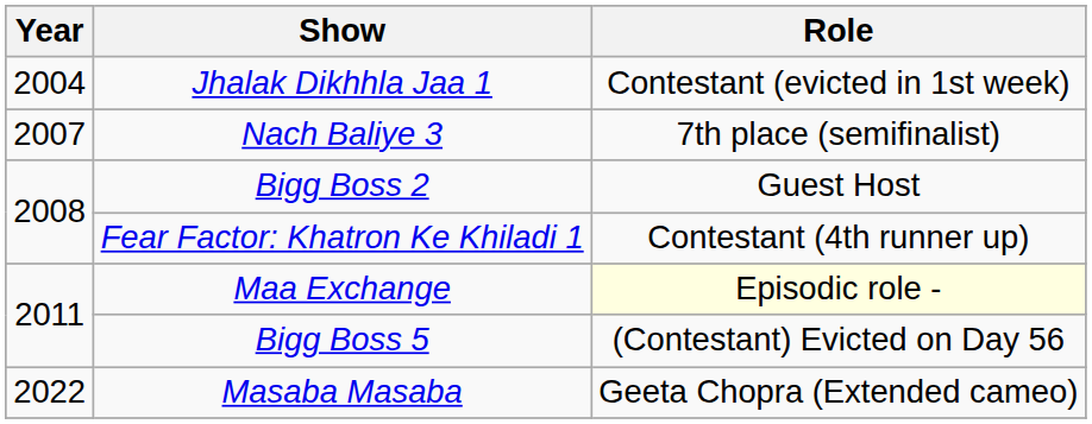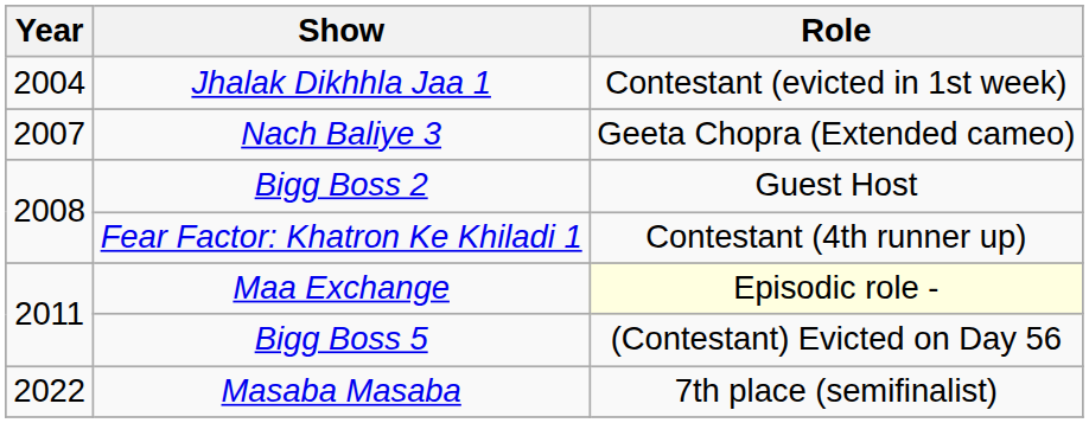Nach Baliye 3 | Role: 7th place (semifinalist) -> Geeta Chopra (Extended cameo)
Masaba Masaba | Role: Geeta Chopra (Extended cameo) -> 7th place (semifinalist)
